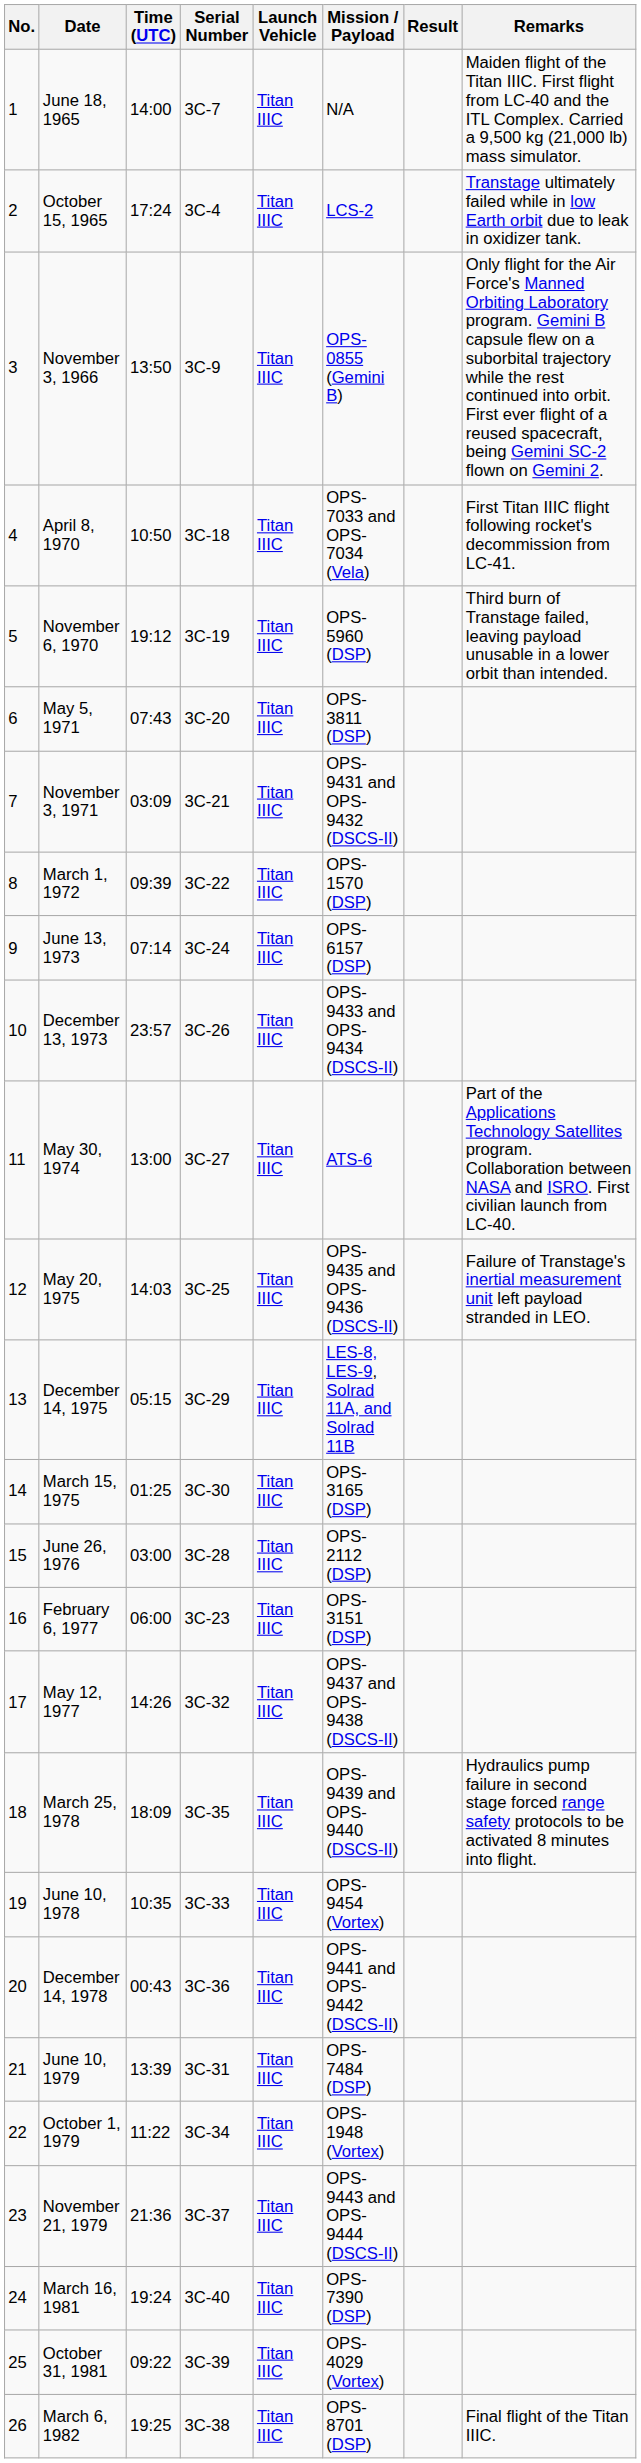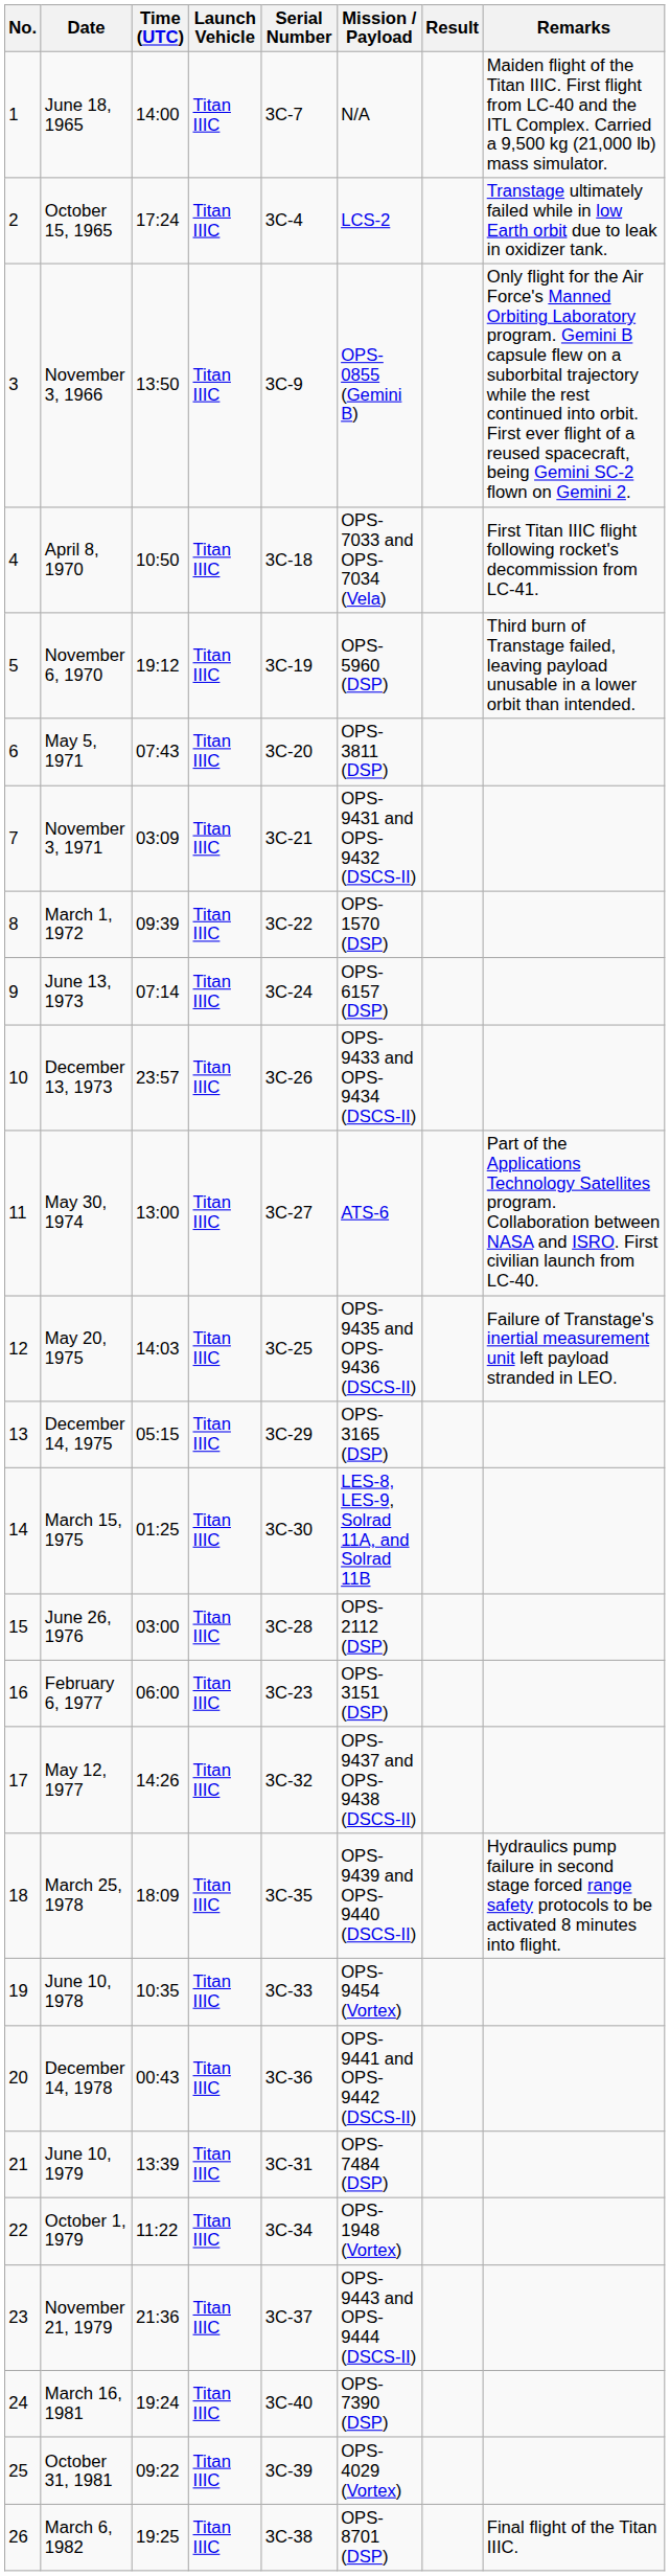columns swapped: Launch Vehicle <-> Serial Number
December 14, 1975 | Mission / Payload: LES-8, LES-9, Solrad 11A, and Solrad 11B -> OPS-3165 (DSP)
March 15, 1975 | Mission / Payload: OPS-3165 (DSP) -> LES-8, LES-9, Solrad 11A, and Solrad 11B
